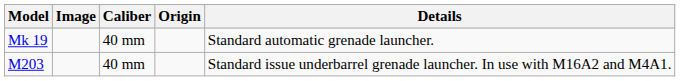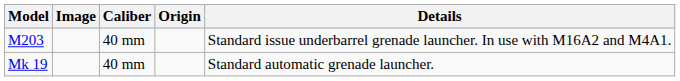rows swapped: M203 <-> Mk 19
